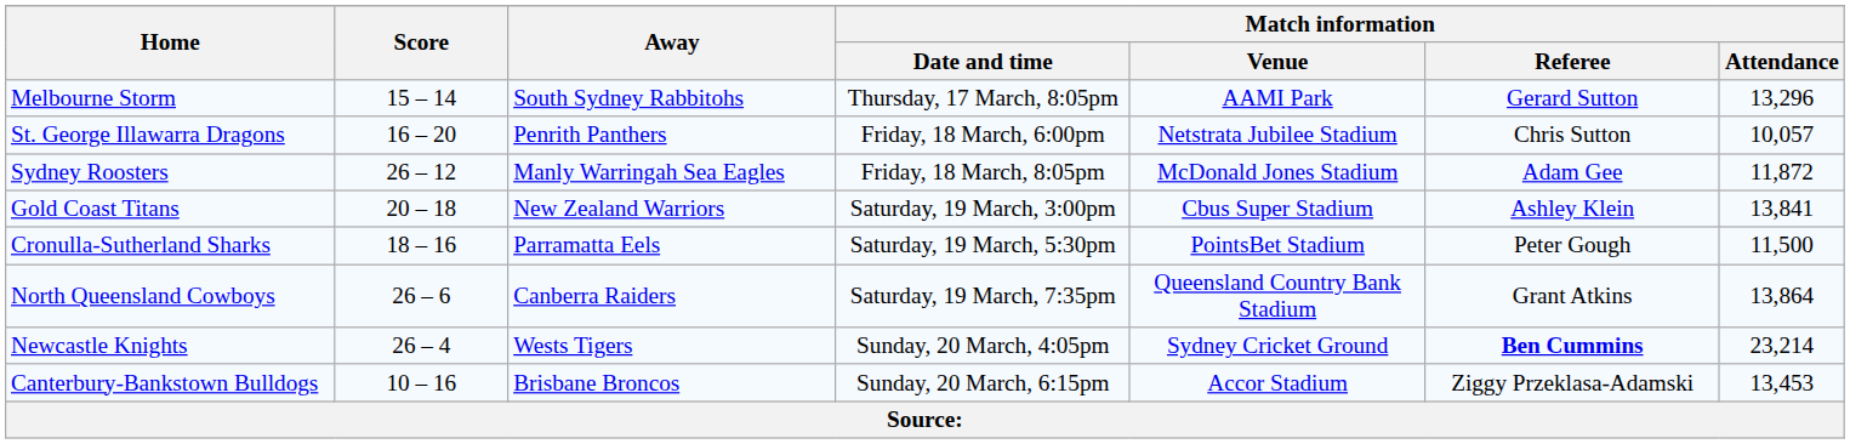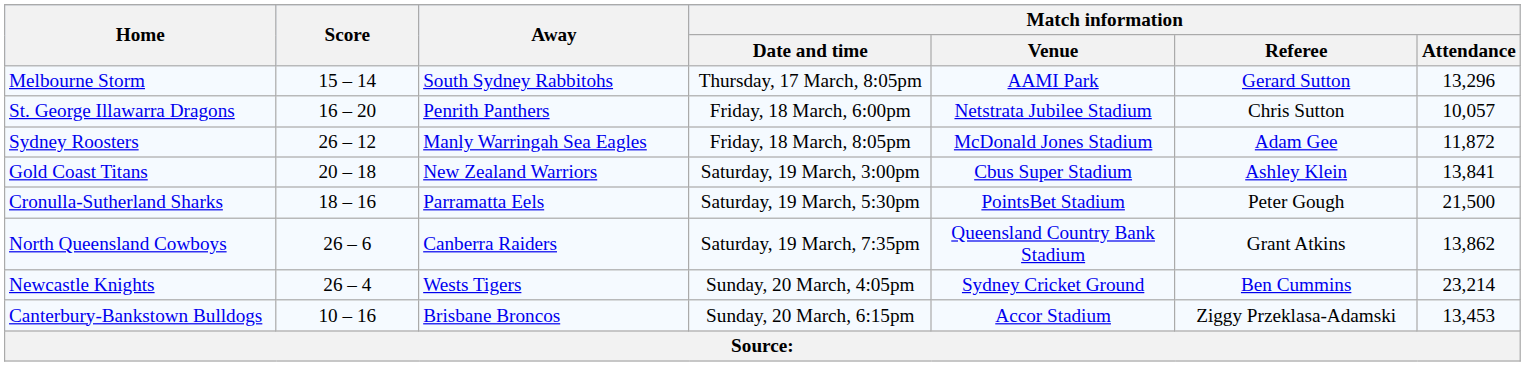Cronulla-Sutherland Sharks | Match information / Attendance: 11,500 -> 21,500
North Queensland Cowboys | Match information / Attendance: 13,864 -> 13,862
Newcastle Knights | Match information / Referee: bold -> normal
